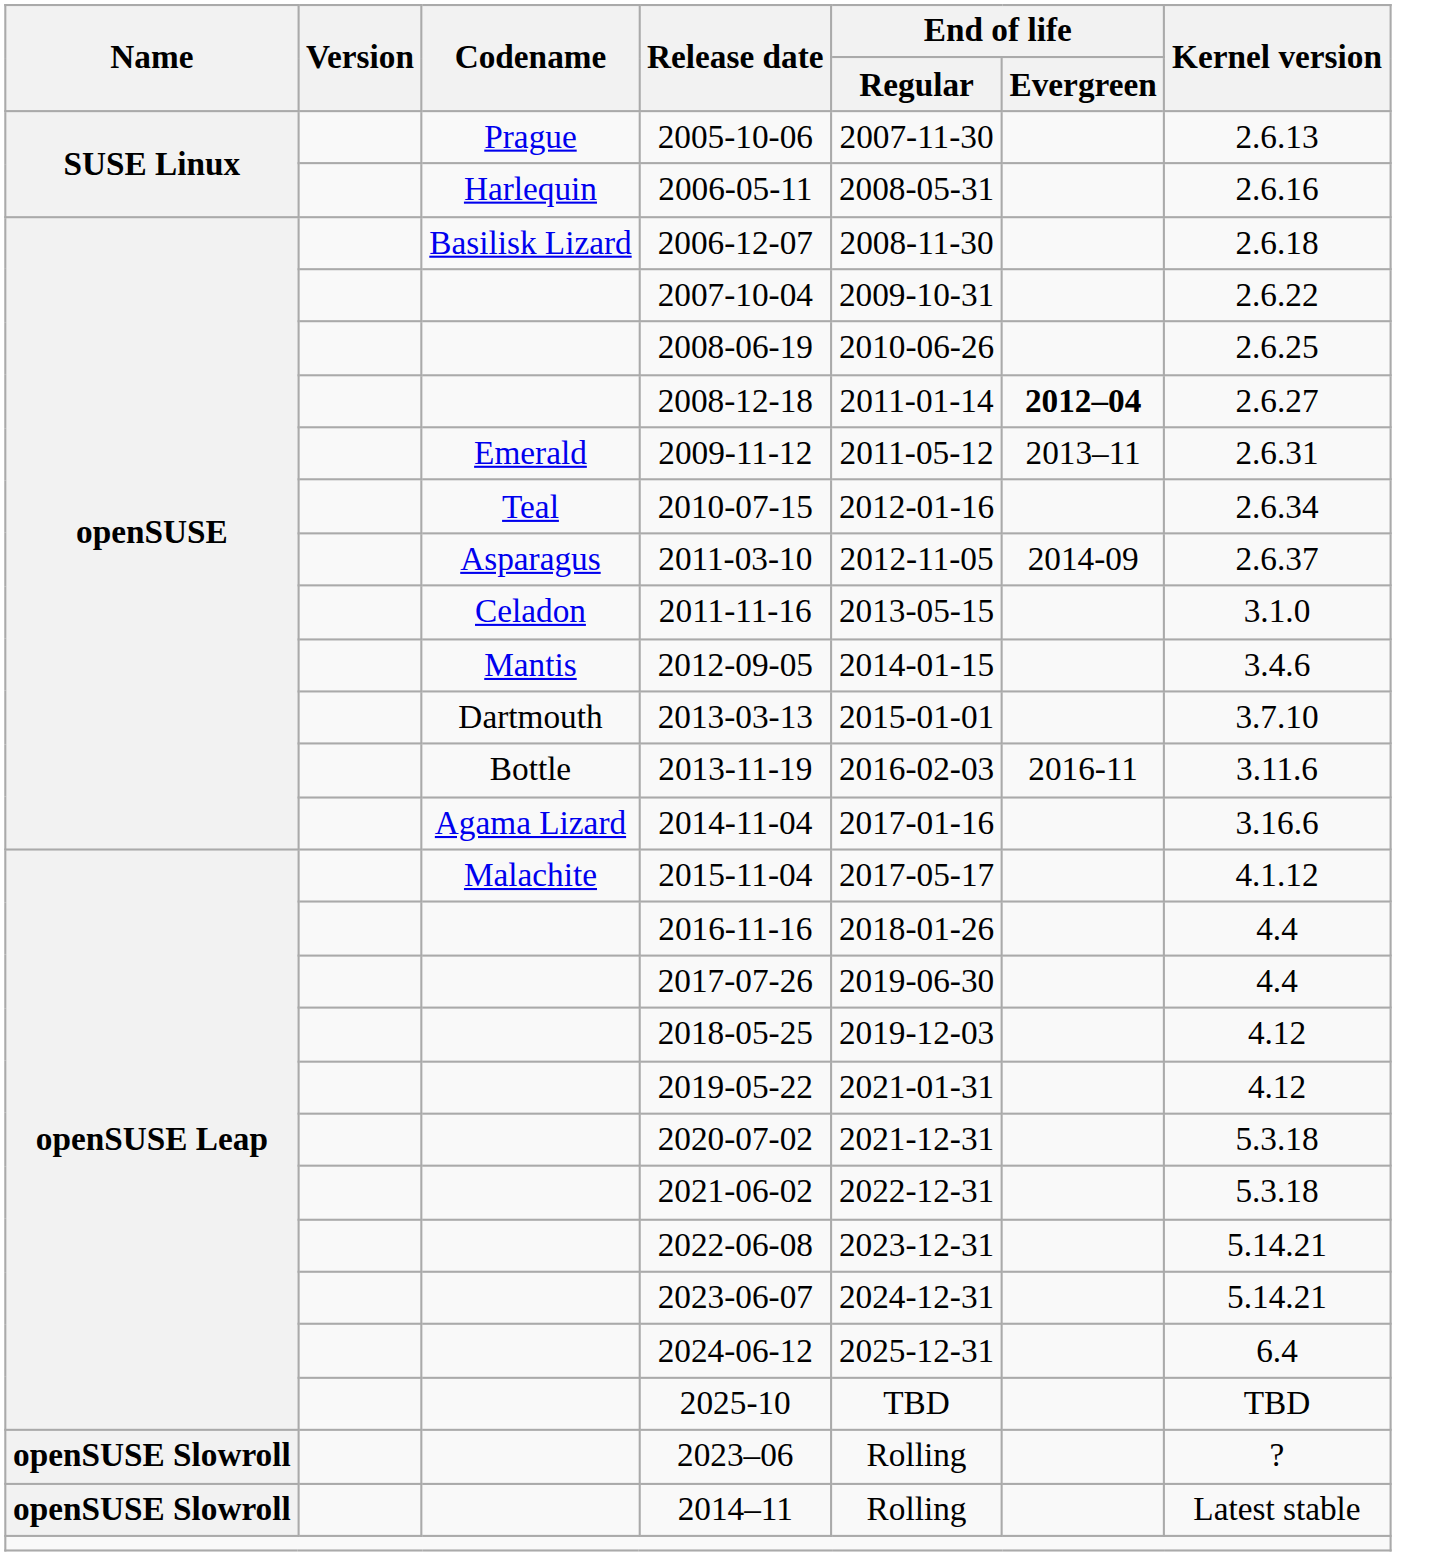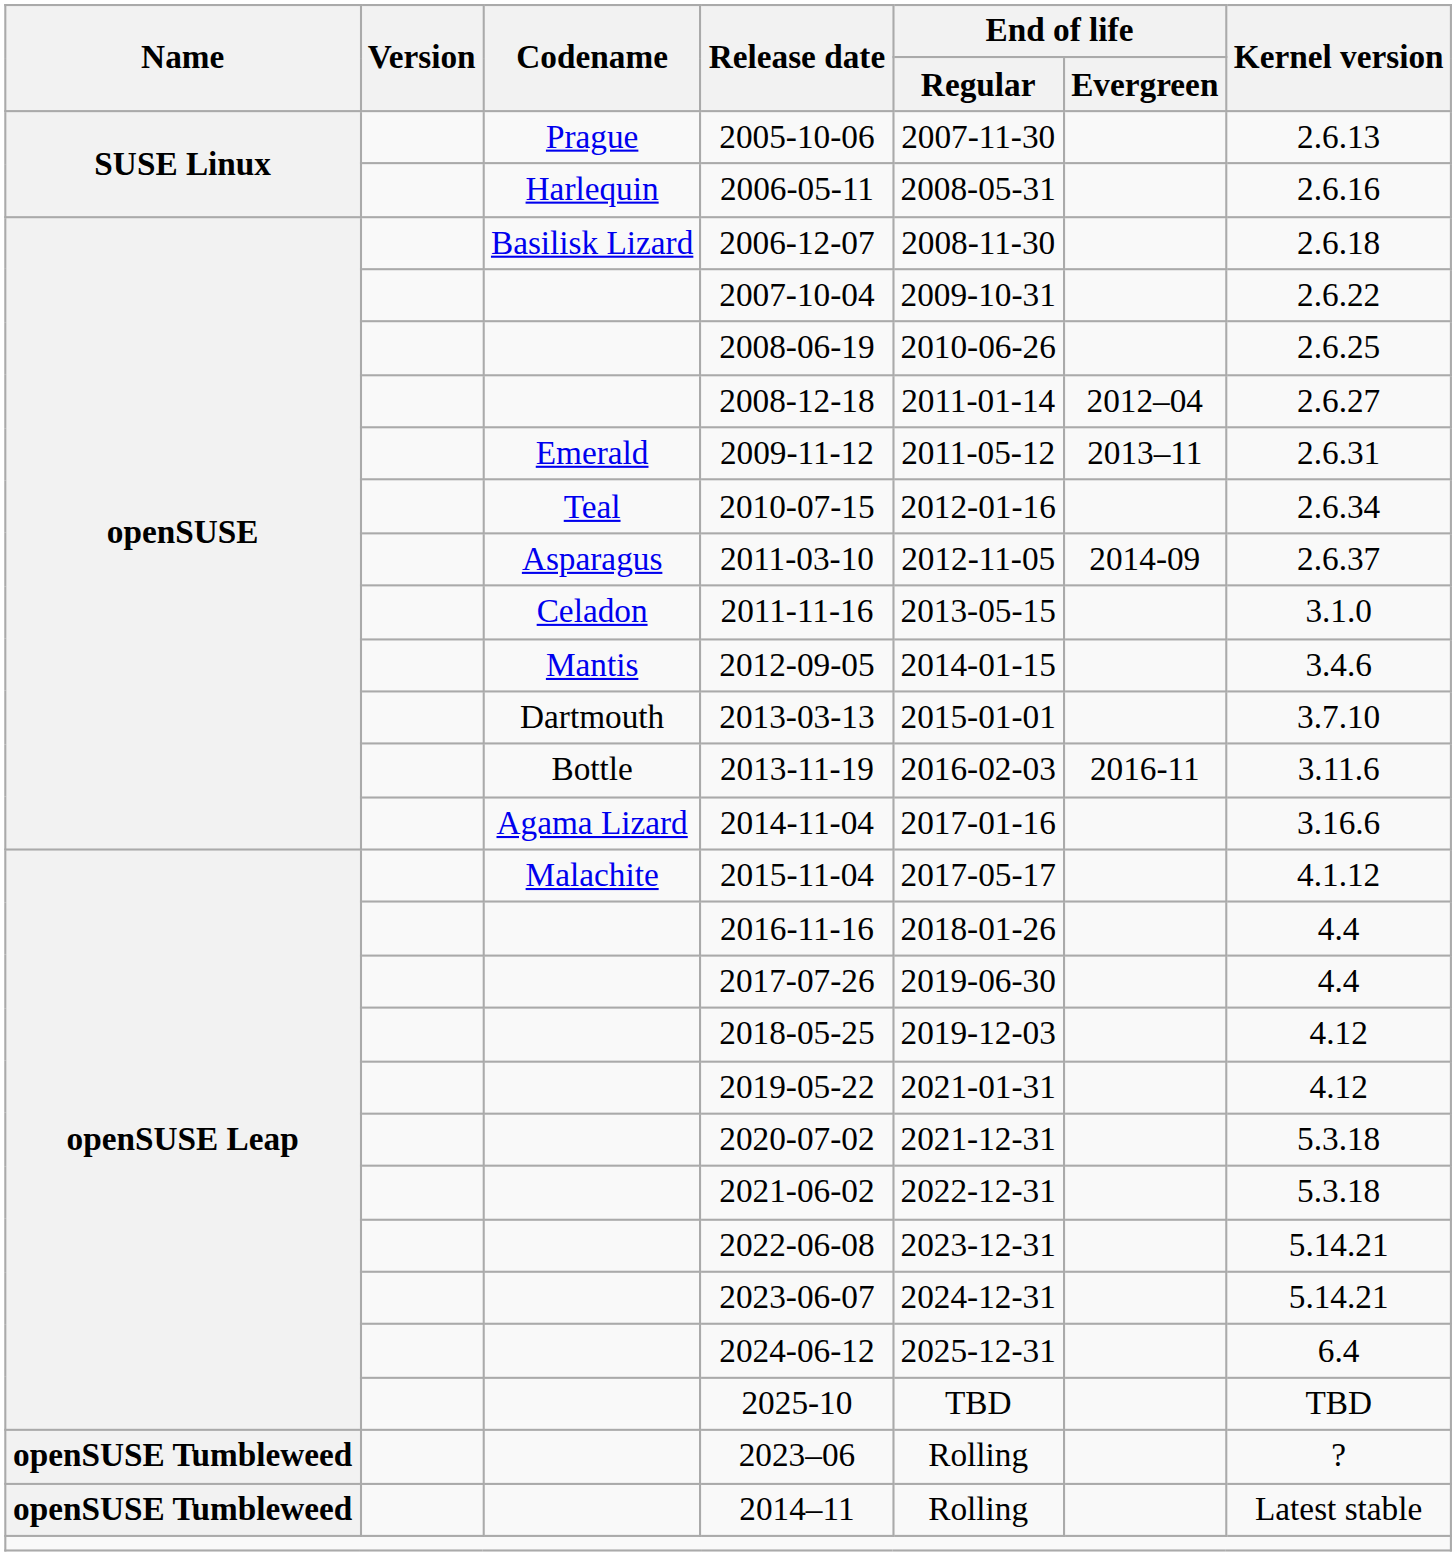2008-12-18 | End of life / Evergreen: bold -> normal
2023–06 | Name: openSUSE Slowroll -> openSUSE Tumbleweed
2014–11 | Name: openSUSE Slowroll -> openSUSE Tumbleweed
